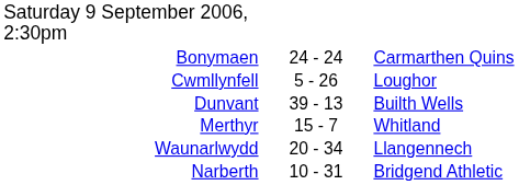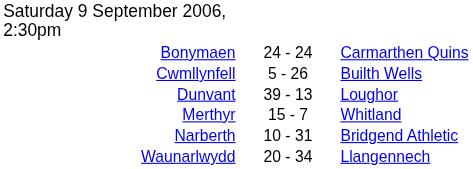Cwmllynfell | column 3: Loughor -> Builth Wells
Dunvant | column 3: Builth Wells -> Loughor
rows swapped: Narberth <-> Waunarlwydd
